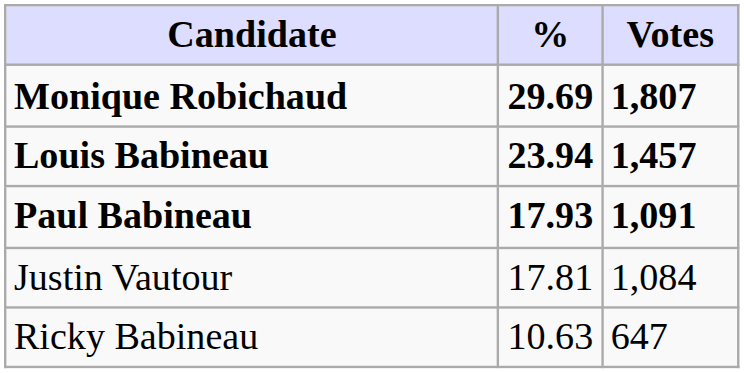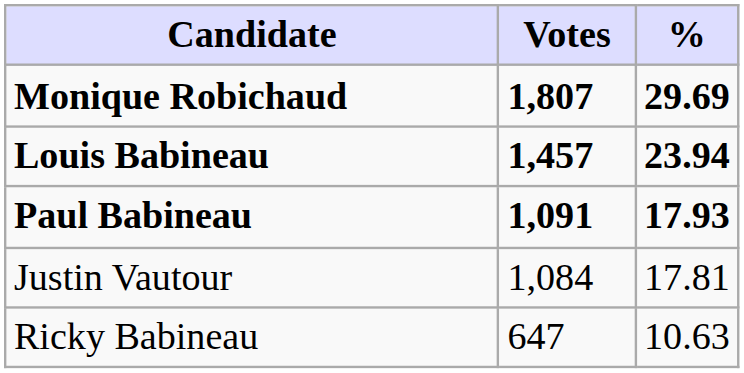columns swapped: Votes <-> %
